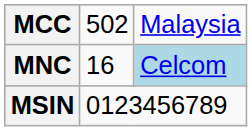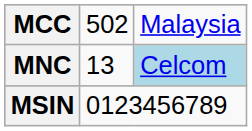MNC | column 2: 16 -> 13
